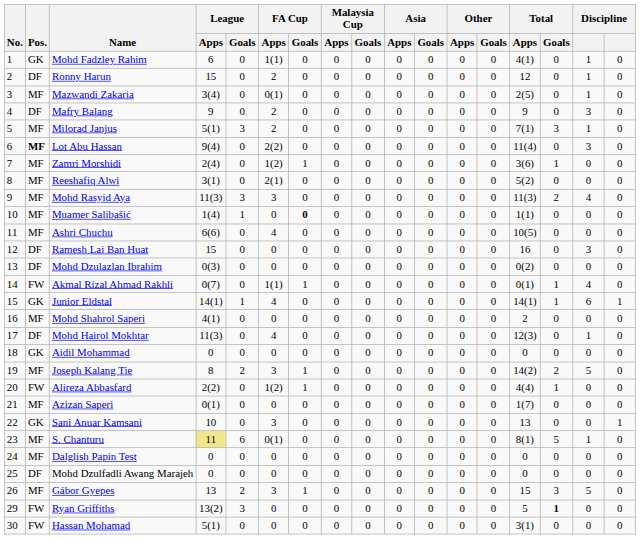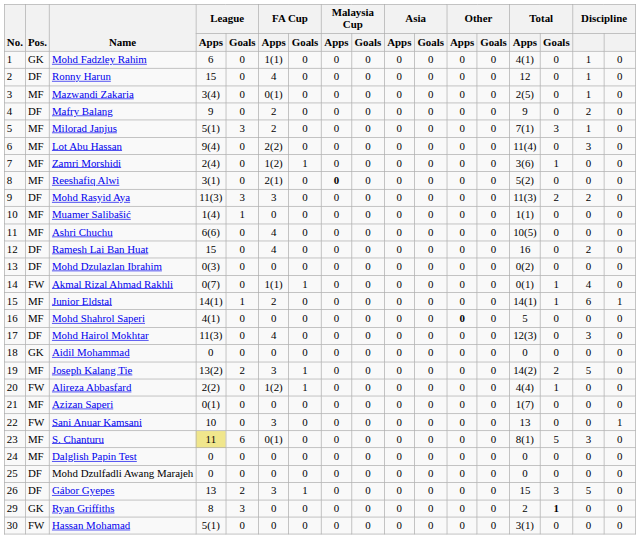Ronny Harun | FA Cup / Apps: 2 -> 4
Mafry Balang | column 16: 3 -> 2
Lot Abu Hassan | Pos.: bold -> normal
Reeshafiq Alwi | Malaysia Cup / Apps: normal -> bold
Mohd Rasyid Aya | Pos.: MF -> DF
Mohd Rasyid Aya | column 16: 4 -> 2
Muamer Salibašić | FA Cup / Goals: bold -> normal
Ramesh Lai Ban Huat | FA Cup / Apps: 0 -> 4
Ramesh Lai Ban Huat | column 16: 3 -> 2
Junior Eldstal | Pos.: GK -> MF
Junior Eldstal | FA Cup / Apps: 4 -> 2
Mohd Shahrol Saperi | Other / Apps: normal -> bold
Mohd Shahrol Saperi | Total / Apps: 2 -> 5
Mohd Hairol Mokhtar | column 16: 1 -> 3
Joseph Kalang Tie | League / Apps: 8 -> 13(2)
Sani Anuar Kamsani | Pos.: GK -> FW
S. Chanturu | column 16: 1 -> 3
Gábor Gyepes | Pos.: MF -> DF
Ryan Griffiths | Pos.: FW -> GK
Ryan Griffiths | League / Apps: 13(2) -> 8
Ryan Griffiths | Total / Apps: 5 -> 2
